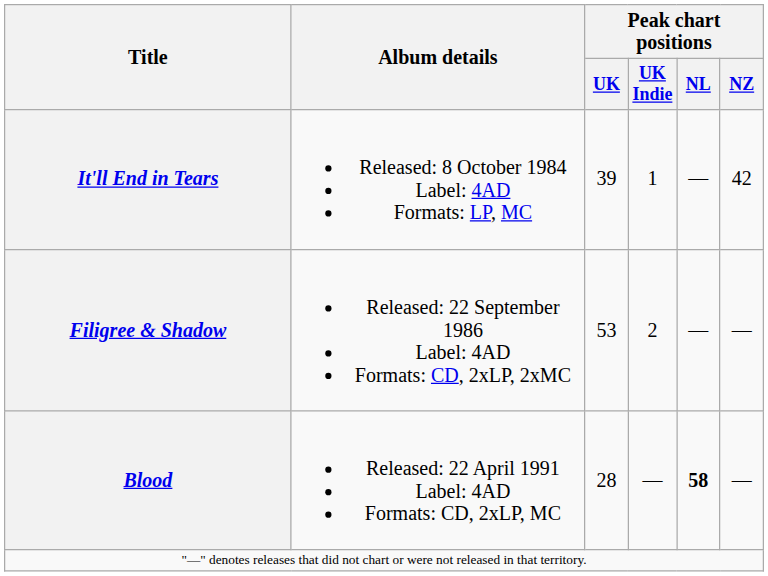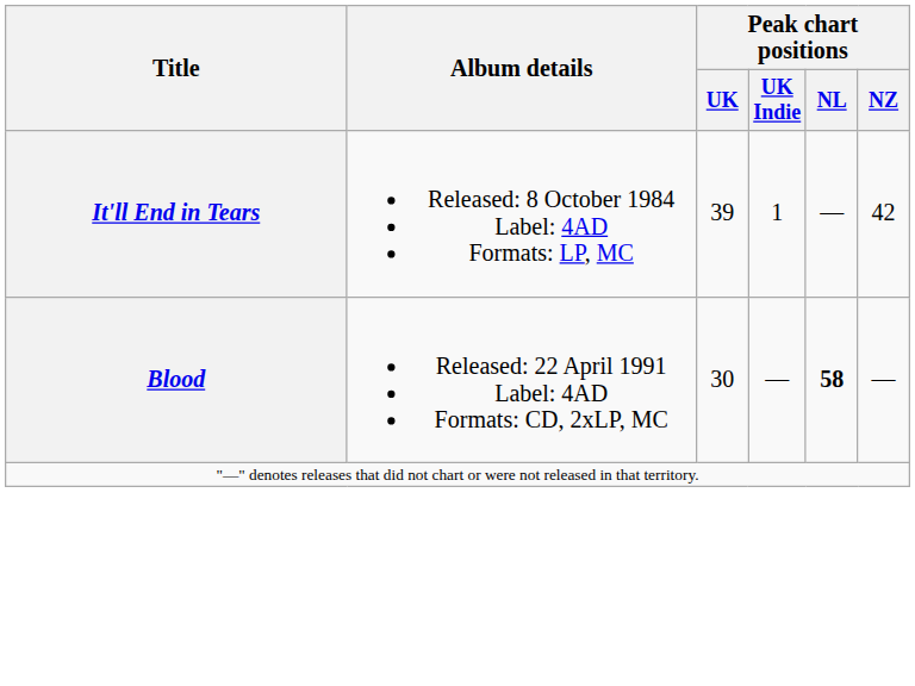- row: Filigree & Shadow | Released: 22 September 1986 Label: 4AD Formats: CD, 2xLP, 2xMC | 53 | 2 | — | —
Blood | Peak chart positions / UK: 28 -> 30
